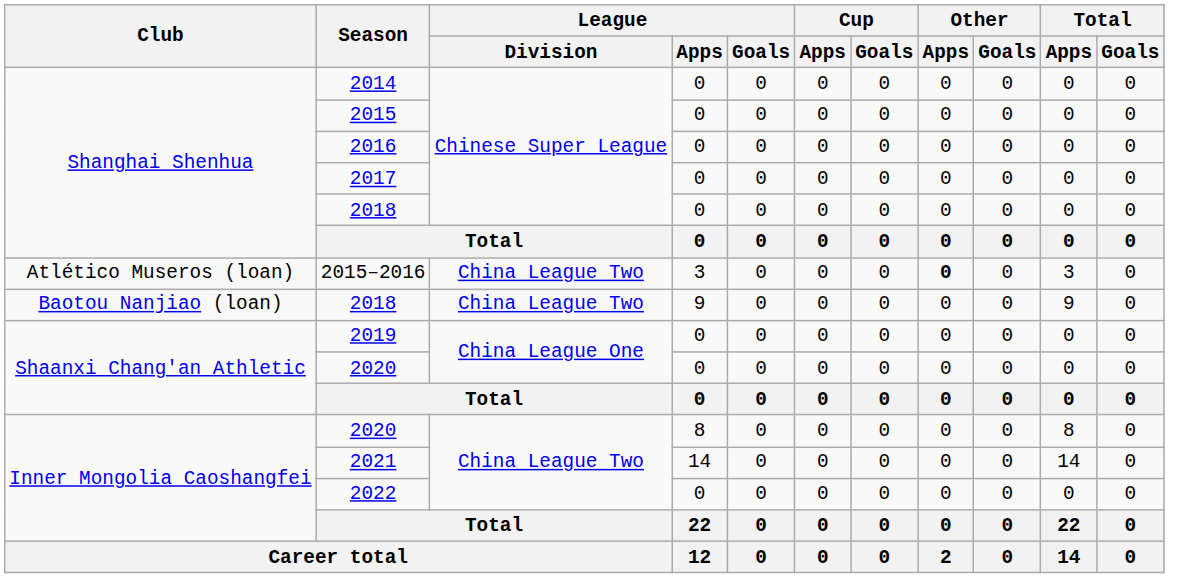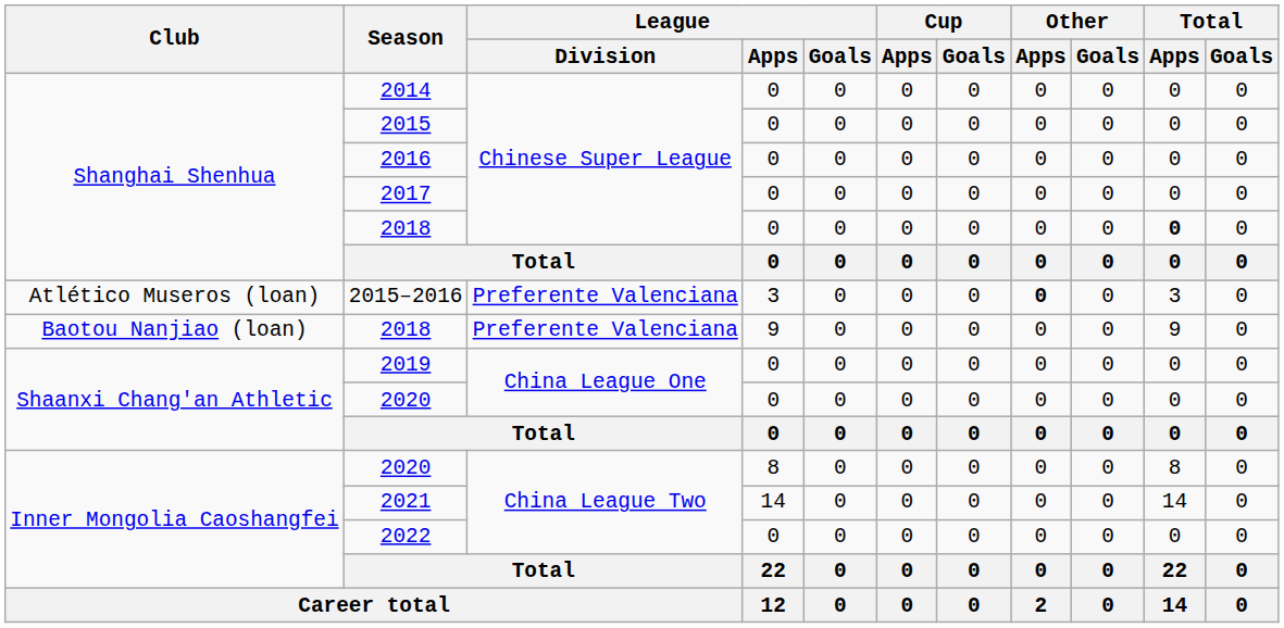Shanghai Shenhua / 2018 | Total / Apps: normal -> bold
2015–2016 | League / Division: China League Two -> Preferente Valenciana
Baotou Nanjiao (loan) / 2018 | League / Division: China League Two -> Preferente Valenciana
